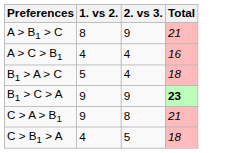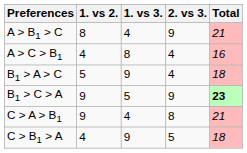+ column: 1. vs 3. | 4 | 8 | 9 | 5 | 4 | 9
